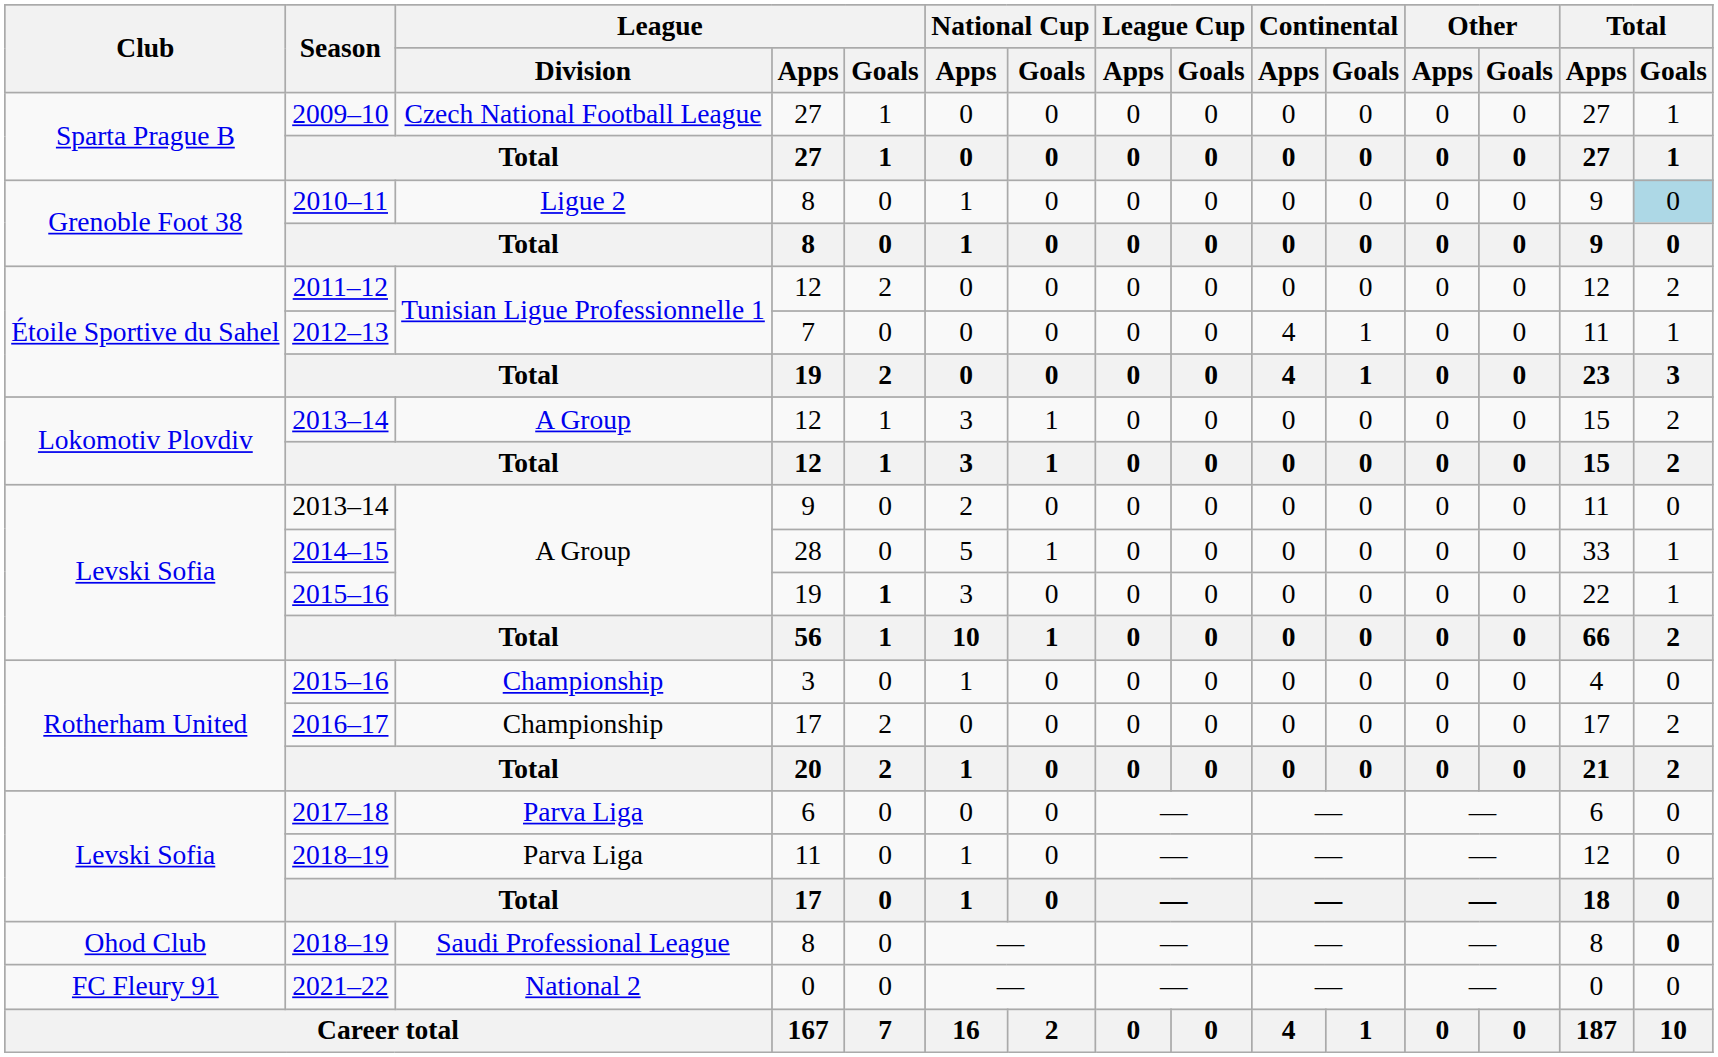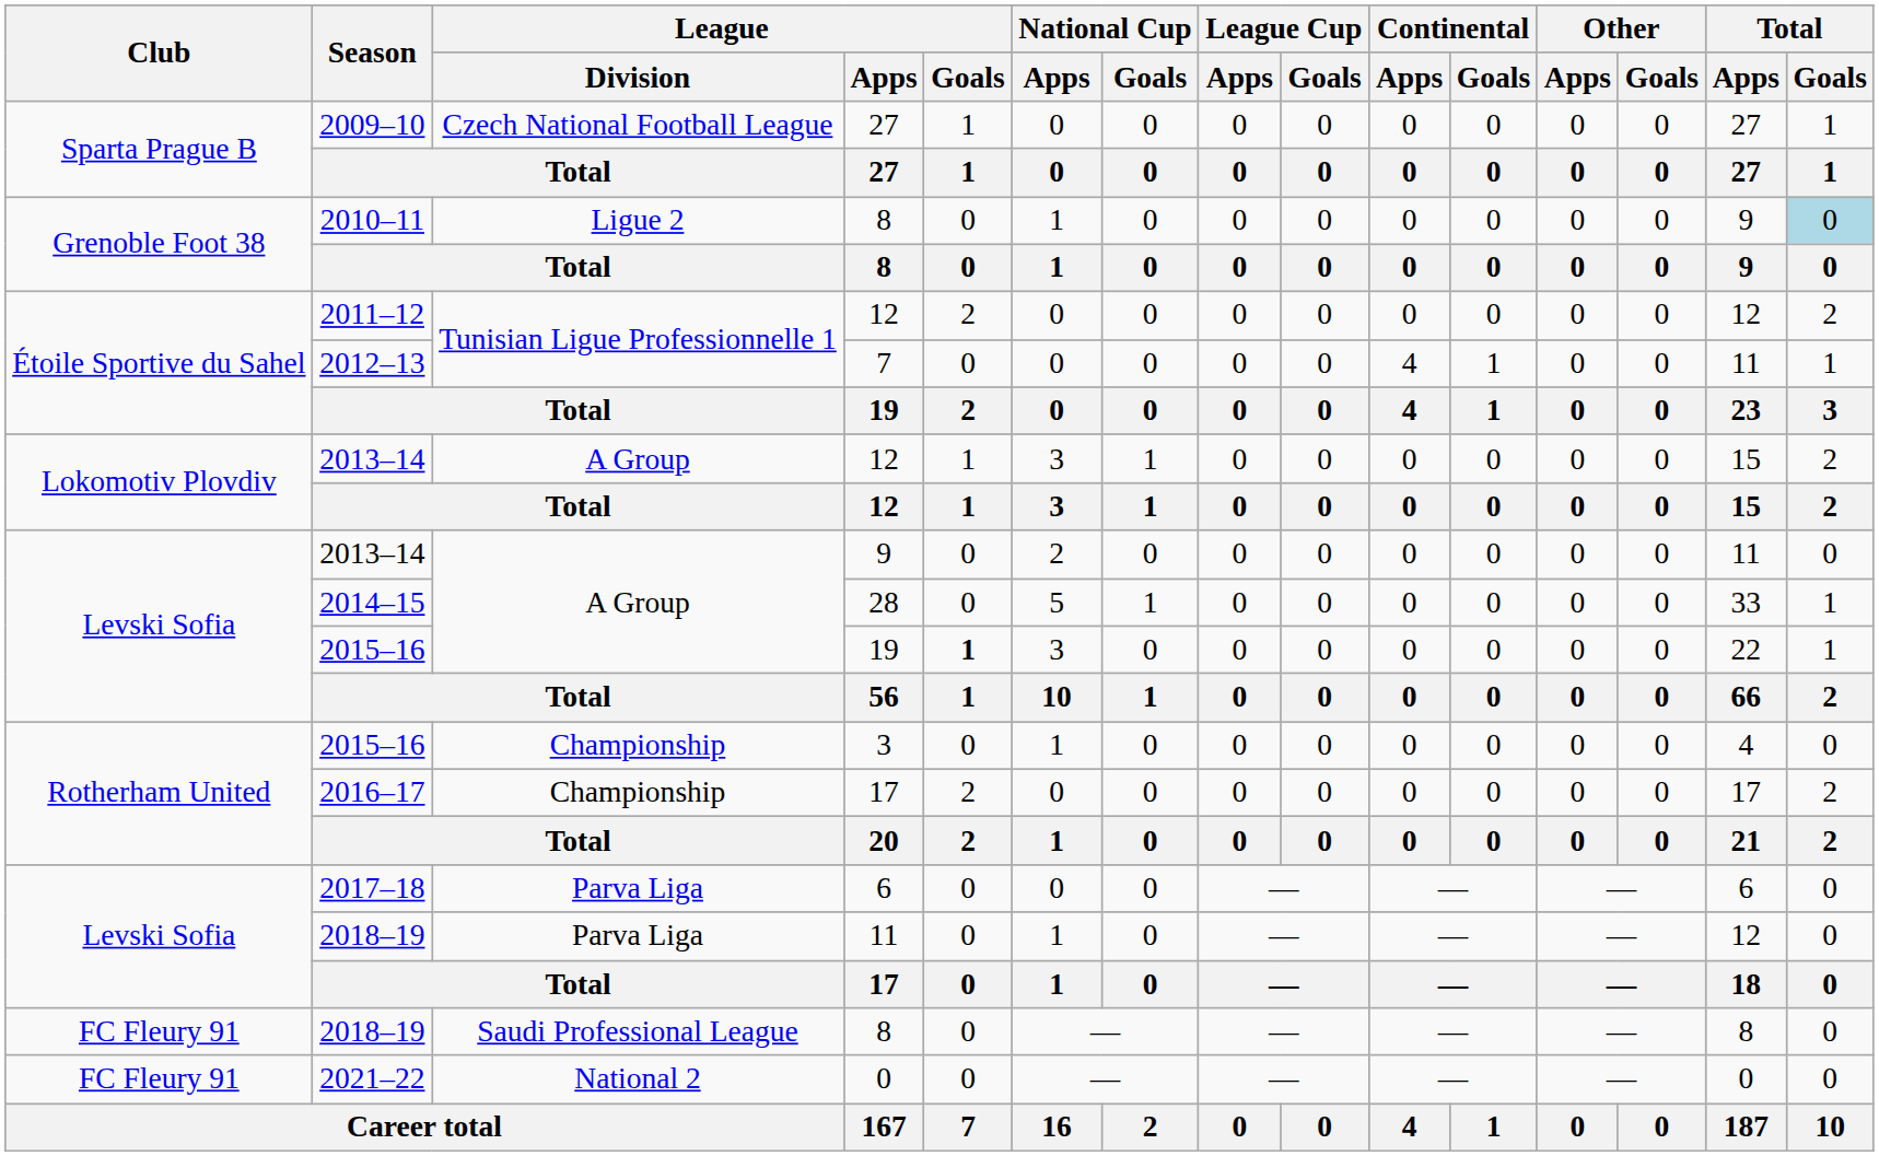2018–19 / 8 | Club: Ohod Club -> FC Fleury 91
2018–19 / 8 | Total / Goals: bold -> normal
